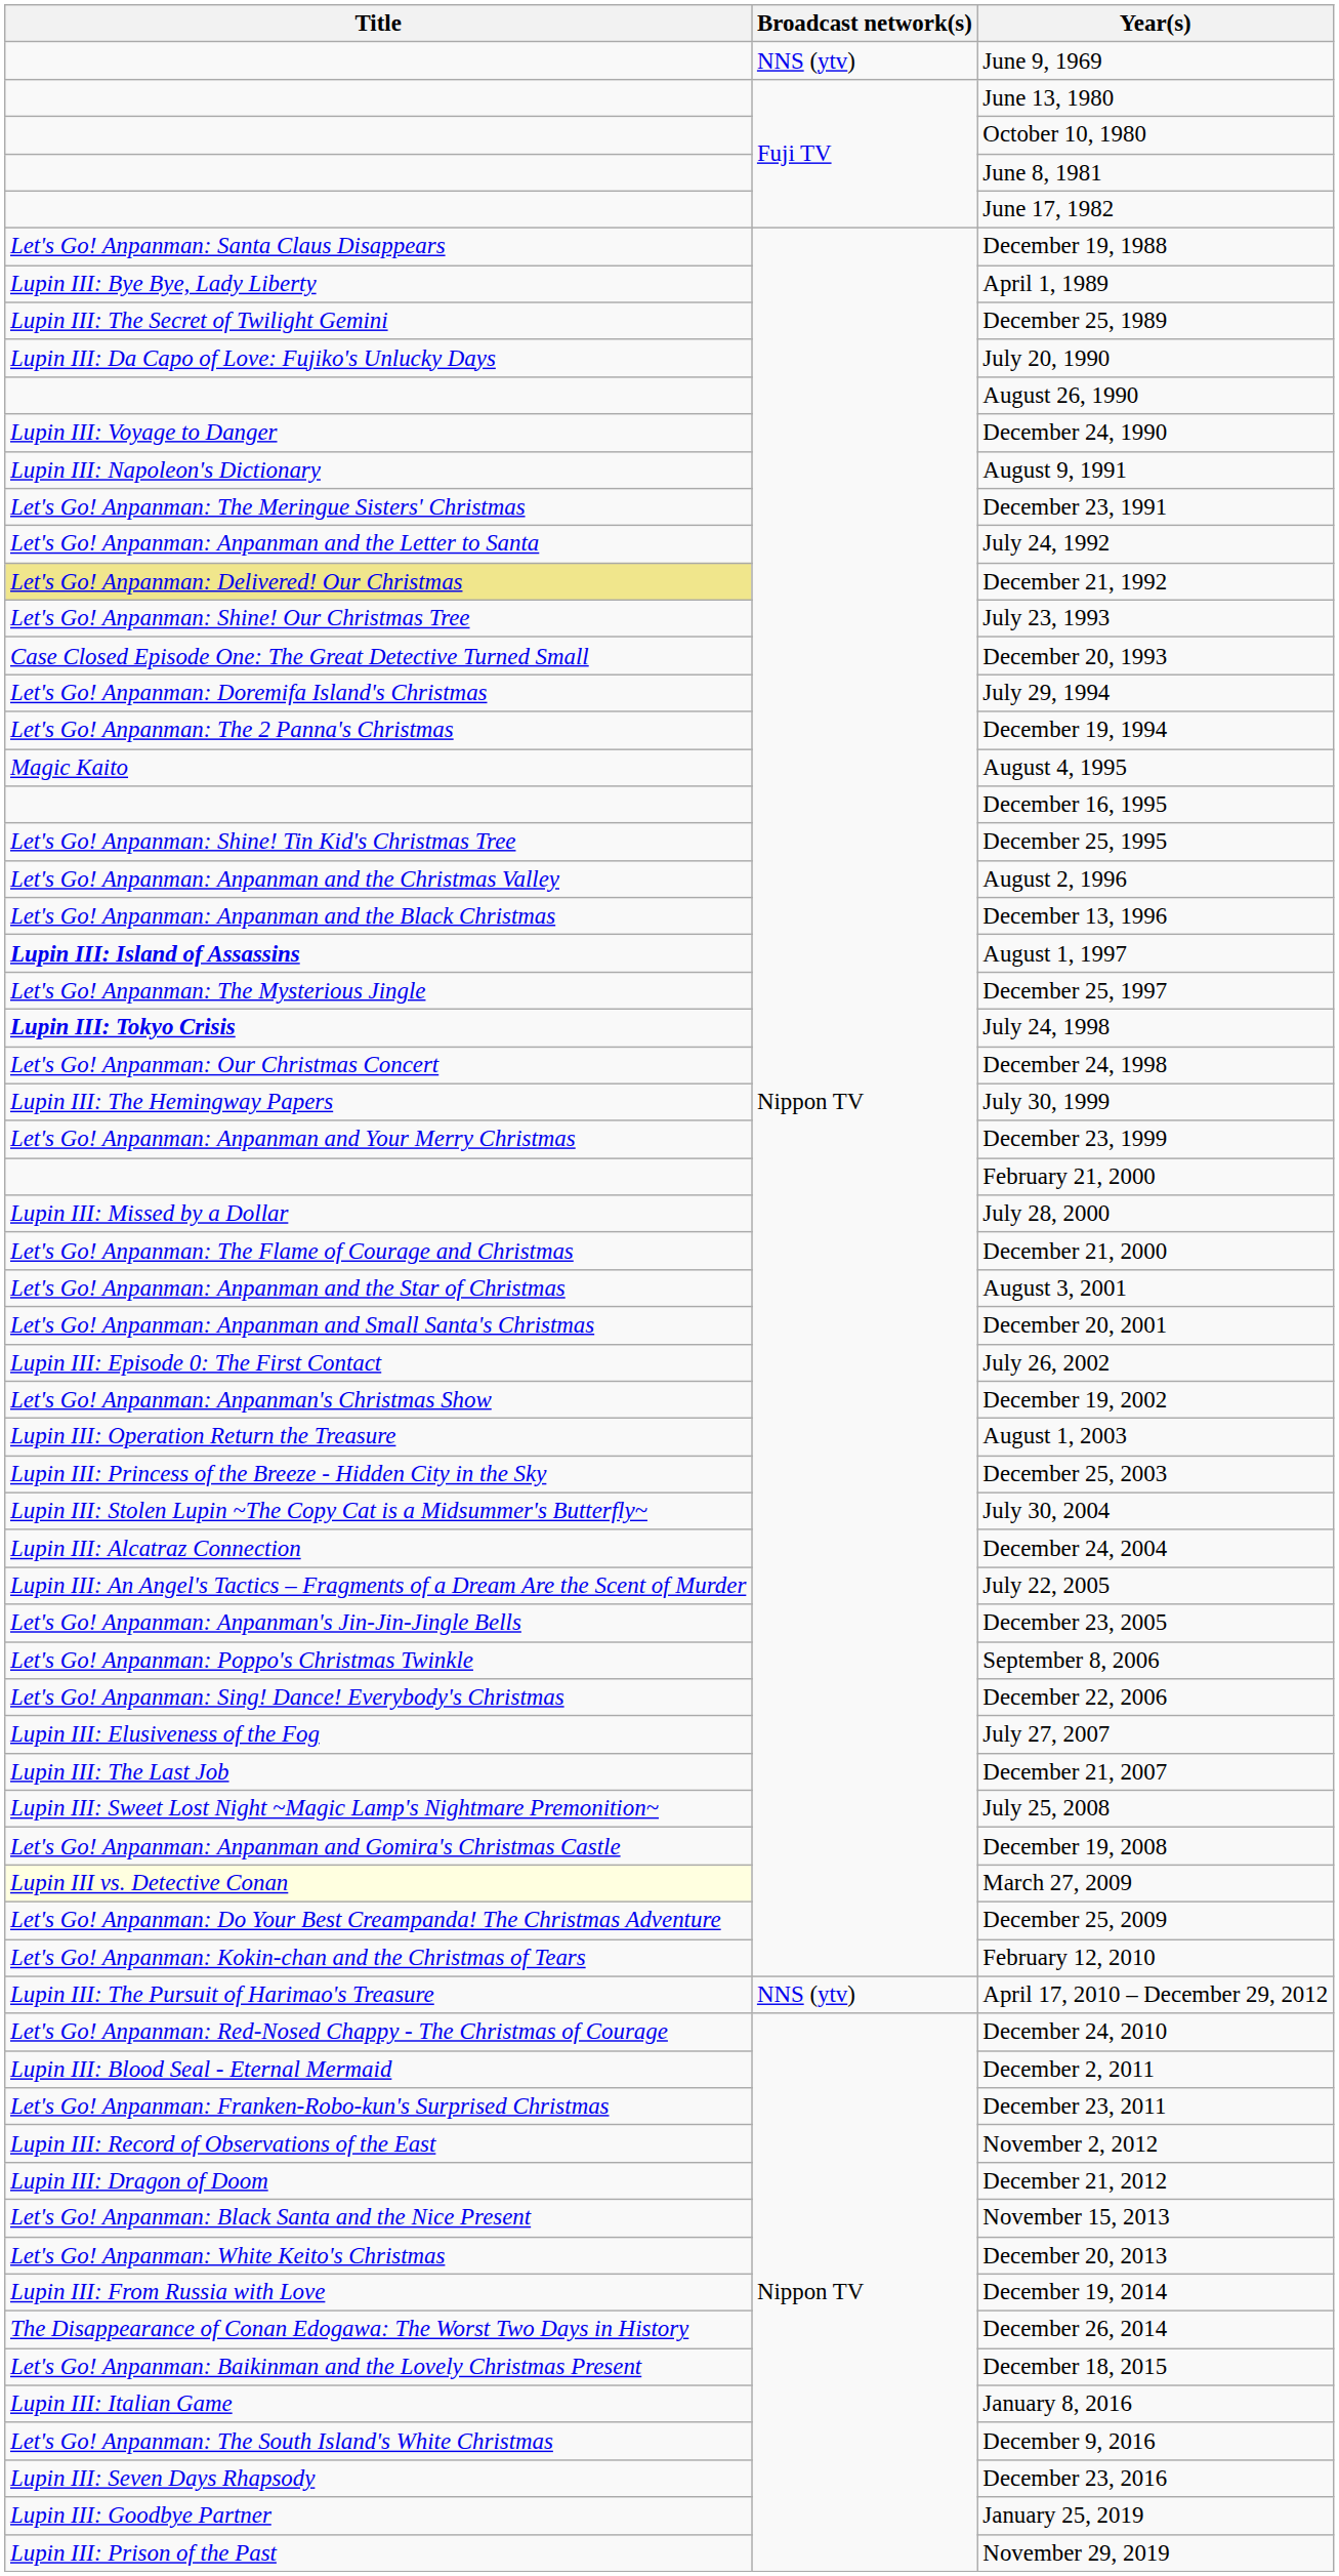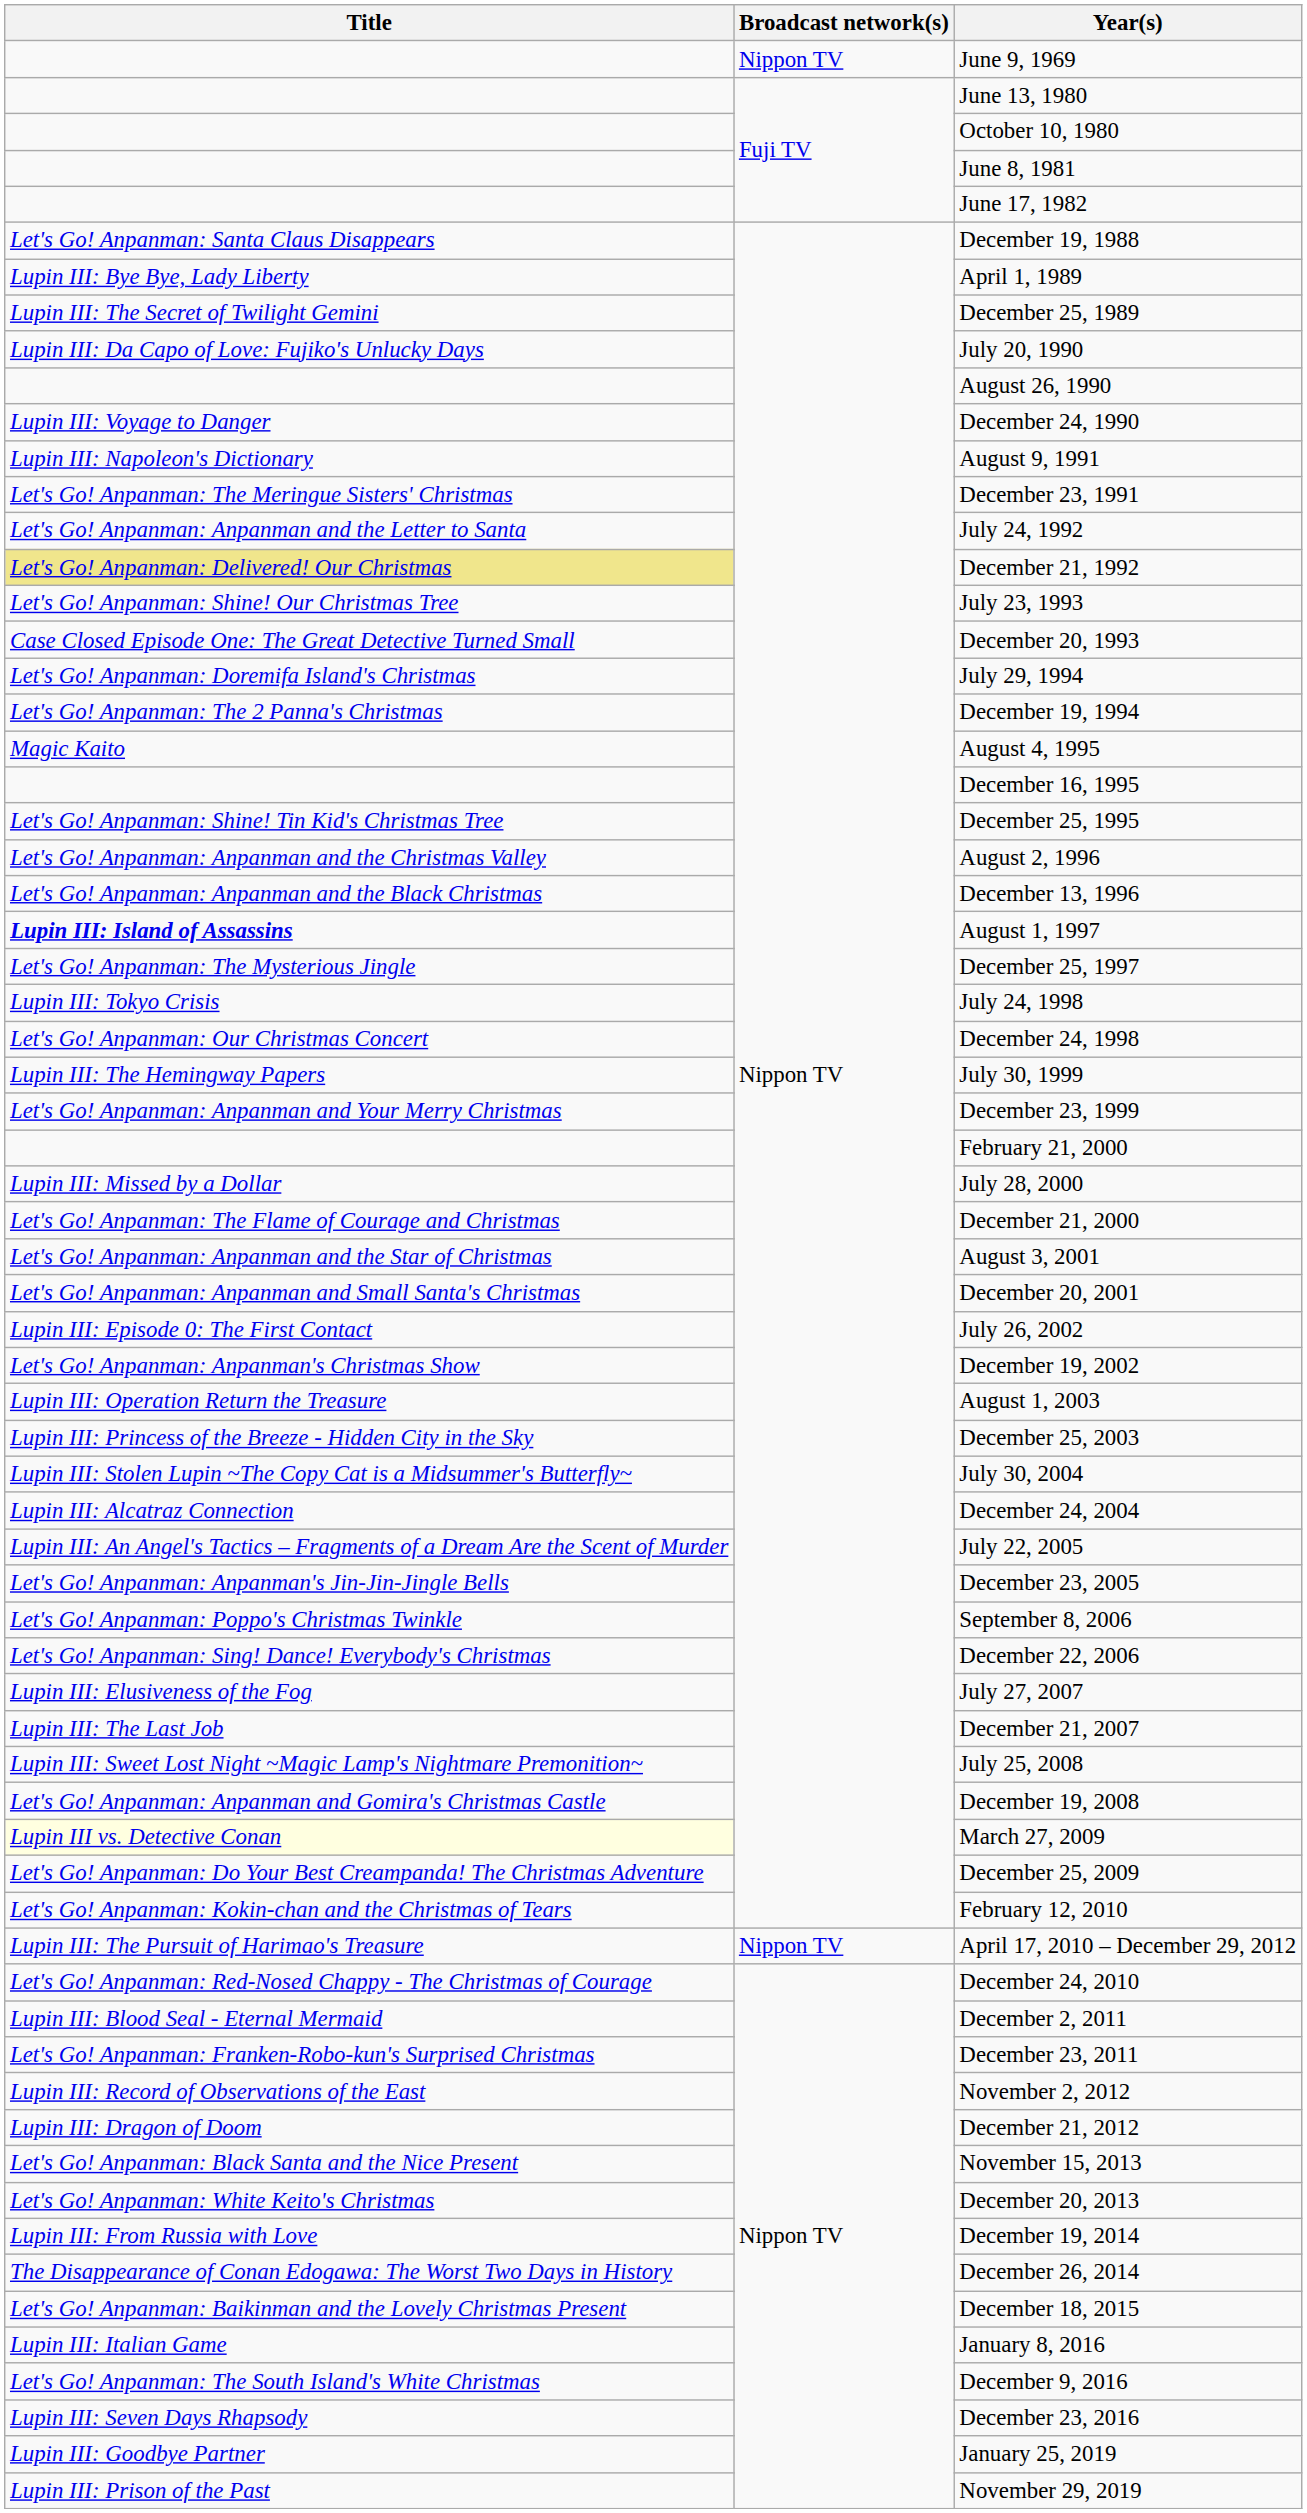June 9, 1969 | Broadcast network(s): NNS (ytv) -> Nippon TV
July 24, 1998 | Title: bold -> normal
April 17, 2010 – December 29, 2012 | Broadcast network(s): NNS (ytv) -> Nippon TV
